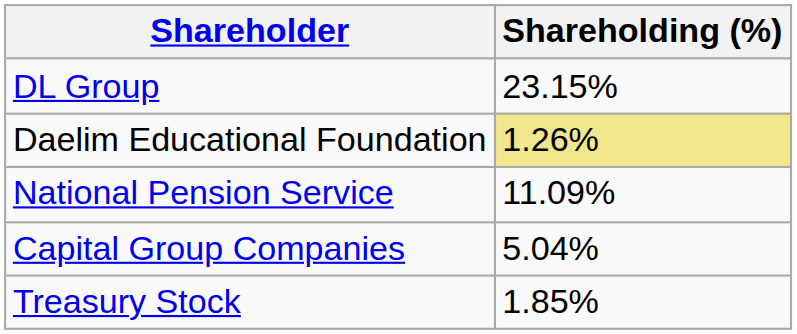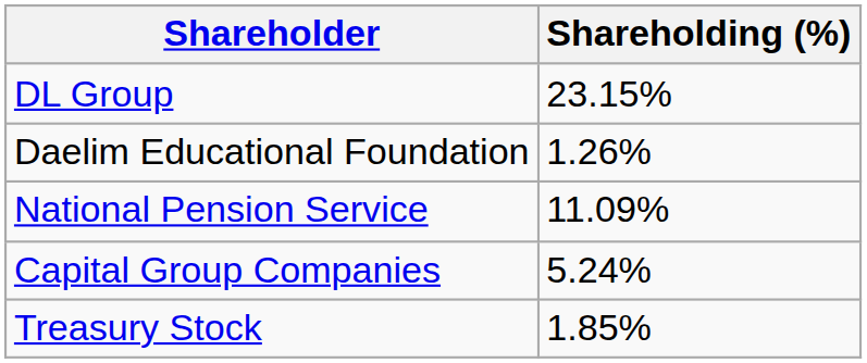Daelim Educational Foundation | Shareholding (%): khaki background -> no background
Capital Group Companies | Shareholding (%): 5.04% -> 5.24%
